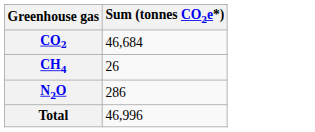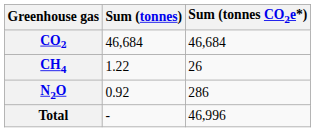+ column: Sum (tonnes) | 46,684 | 1.22 | 0.92 | -
